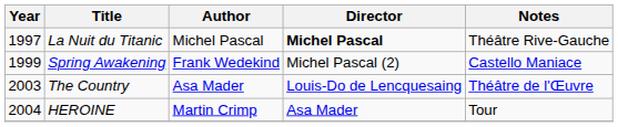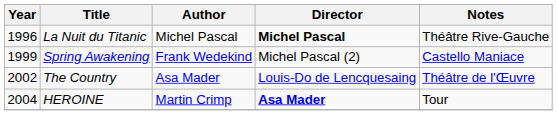La Nuit du Titanic | Year: 1997 -> 1996
The Country | Year: 2003 -> 2002
HEROINE | Director: normal -> bold
